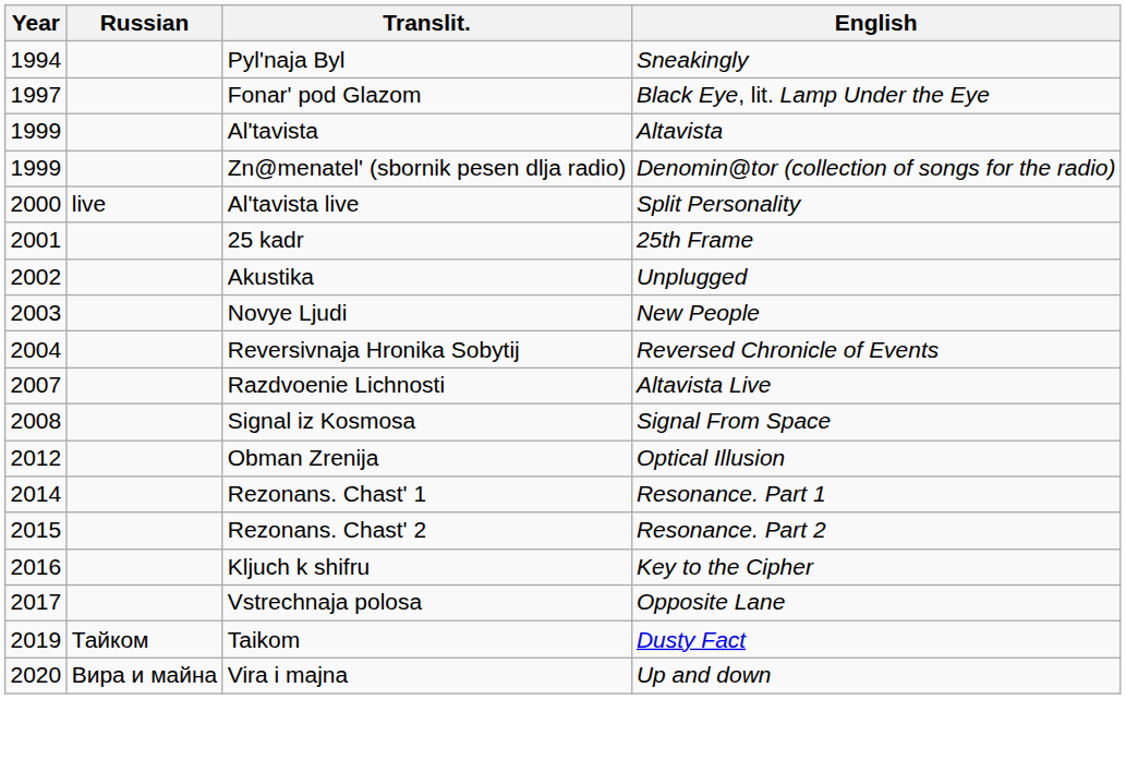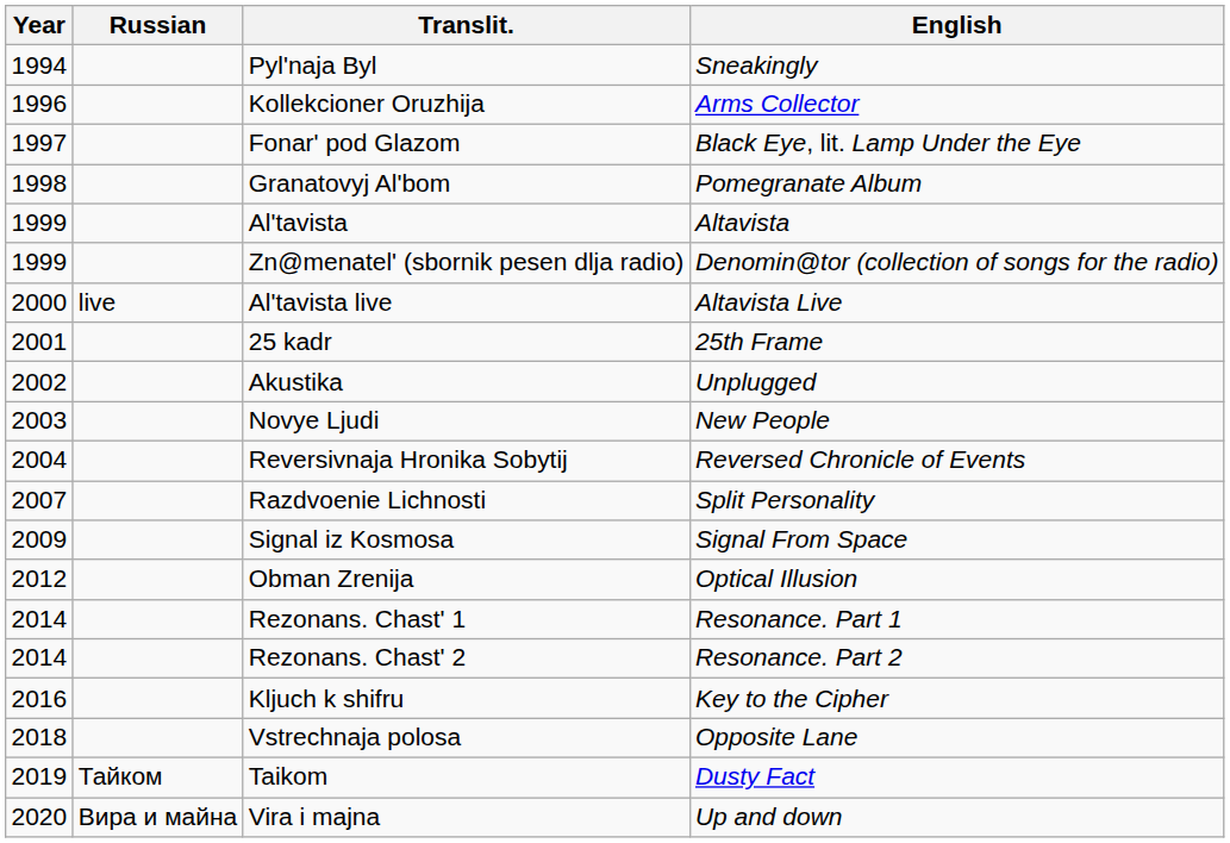+ row: 1996 | Kollekcioner Oruzhija | Arms Collector
+ row: 1998 | Granatovyj Al'bom | Pomegranate Album
Al'tavista live | English: Split Personality -> Altavista Live
Razdvoenie Lichnosti | English: Altavista Live -> Split Personality
Signal iz Kosmosa | Year: 2008 -> 2009
Rezonans. Chast' 2 | Year: 2015 -> 2014
Vstrechnaja polosa | Year: 2017 -> 2018
